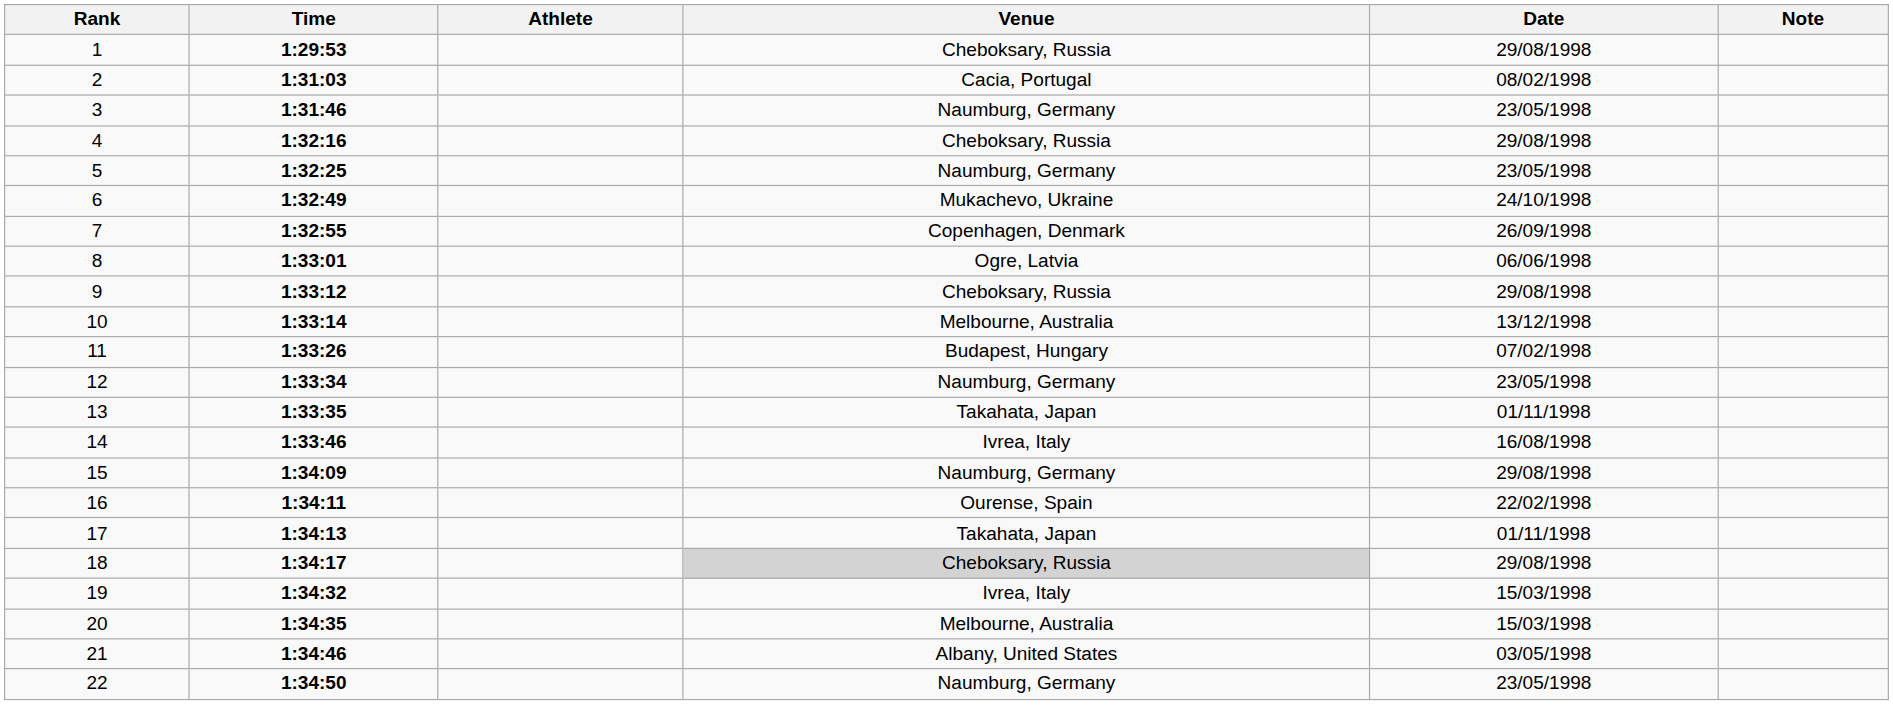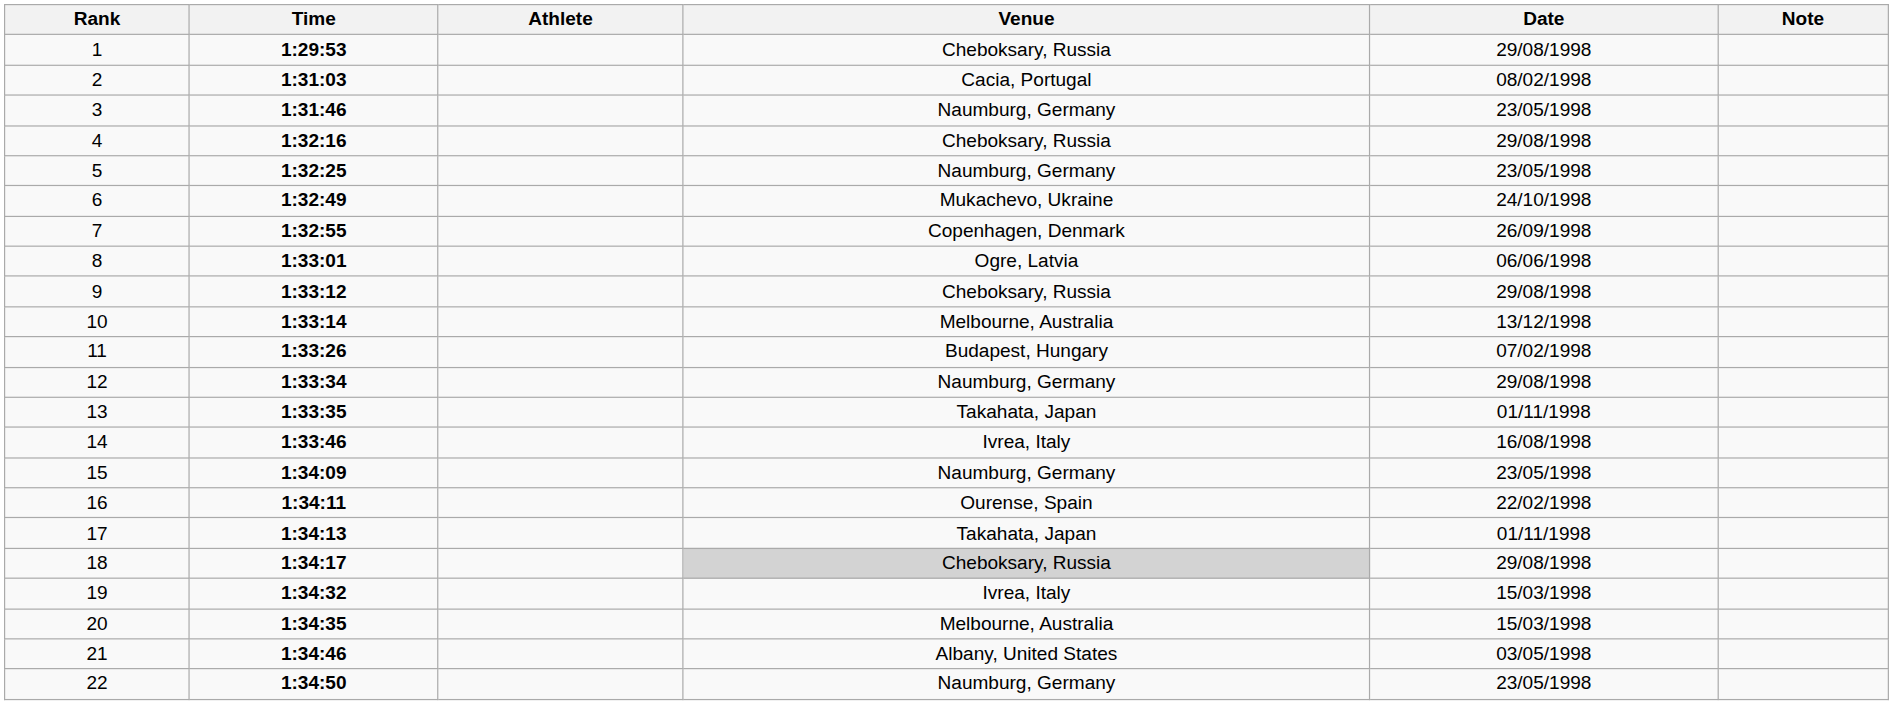12 | Date: 23/05/1998 -> 29/08/1998
15 | Date: 29/08/1998 -> 23/05/1998
